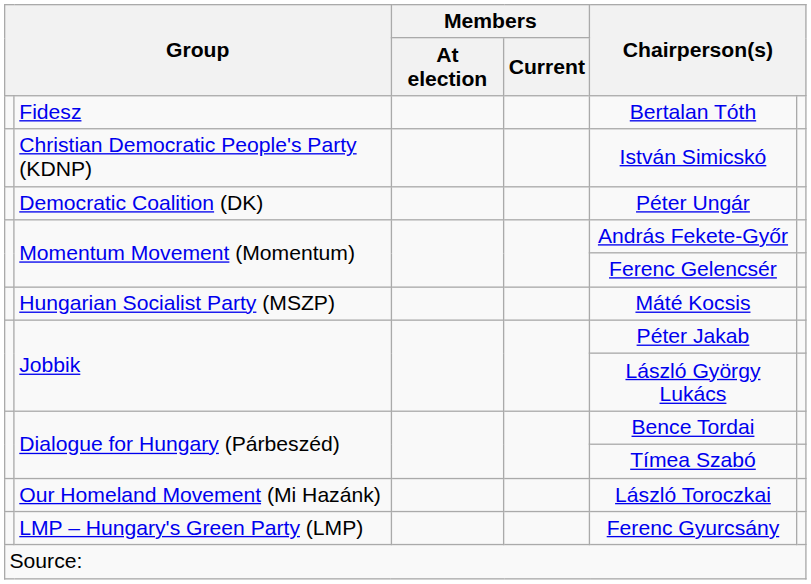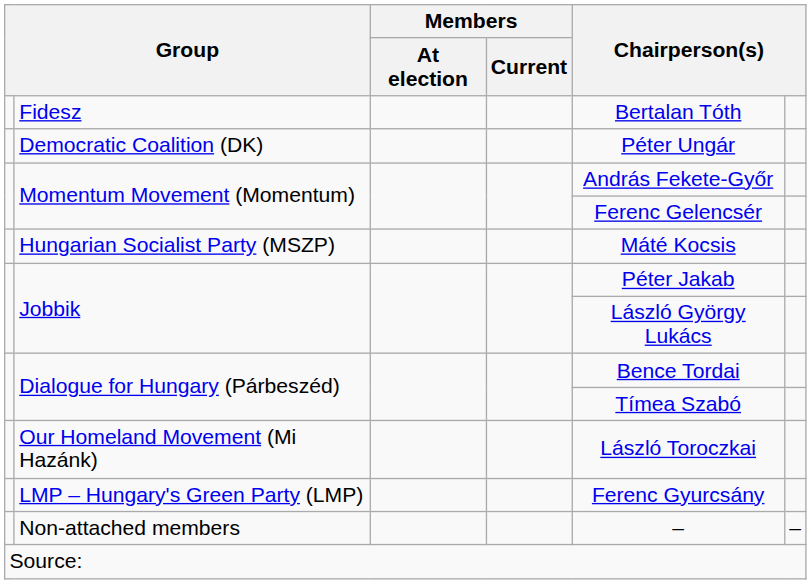- row: Christian Democratic People's Party (KDNP) | István Simicskó
+ row: Non-attached members | – | –
